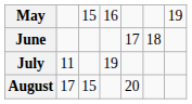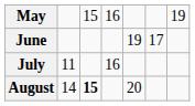June | column 5: 17 -> 19
June | column 6: 18 -> 17
July | column 4: 19 -> 16
August | column 2: 17 -> 14
August | column 3: normal -> bold
